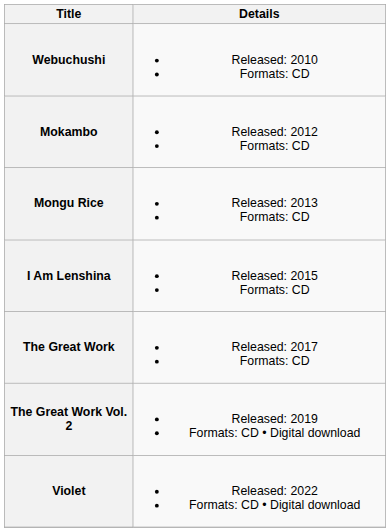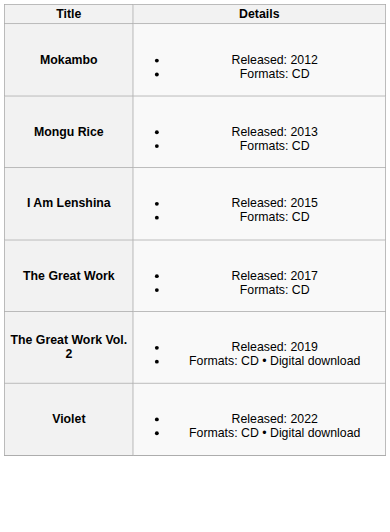- row: Webuchushi | Released: 2010 Formats: CD
